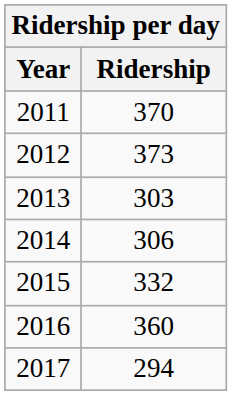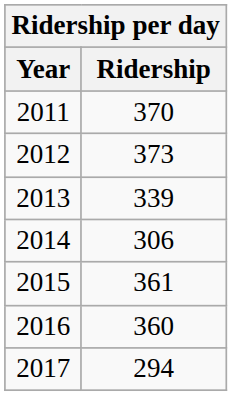2013 | Ridership: 303 -> 339
2015 | Ridership: 332 -> 361
